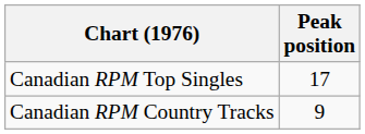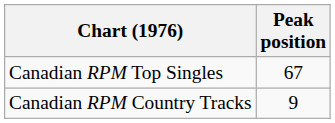Canadian RPM Top Singles | Peak position: 17 -> 67
